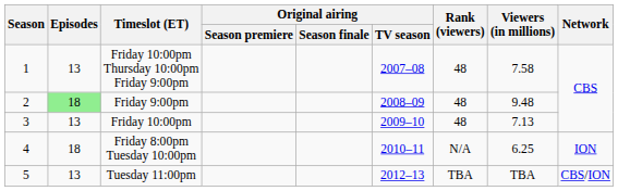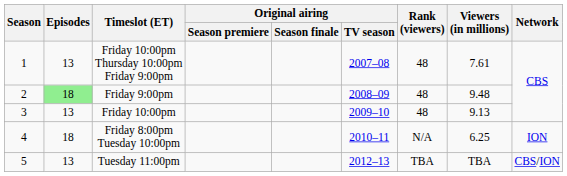Friday 10:00pm Thursday 10:00pm Friday 9:00pm | Viewers (in millions): 7.58 -> 7.61
Friday 10:00pm | Viewers (in millions): 7.13 -> 9.13
